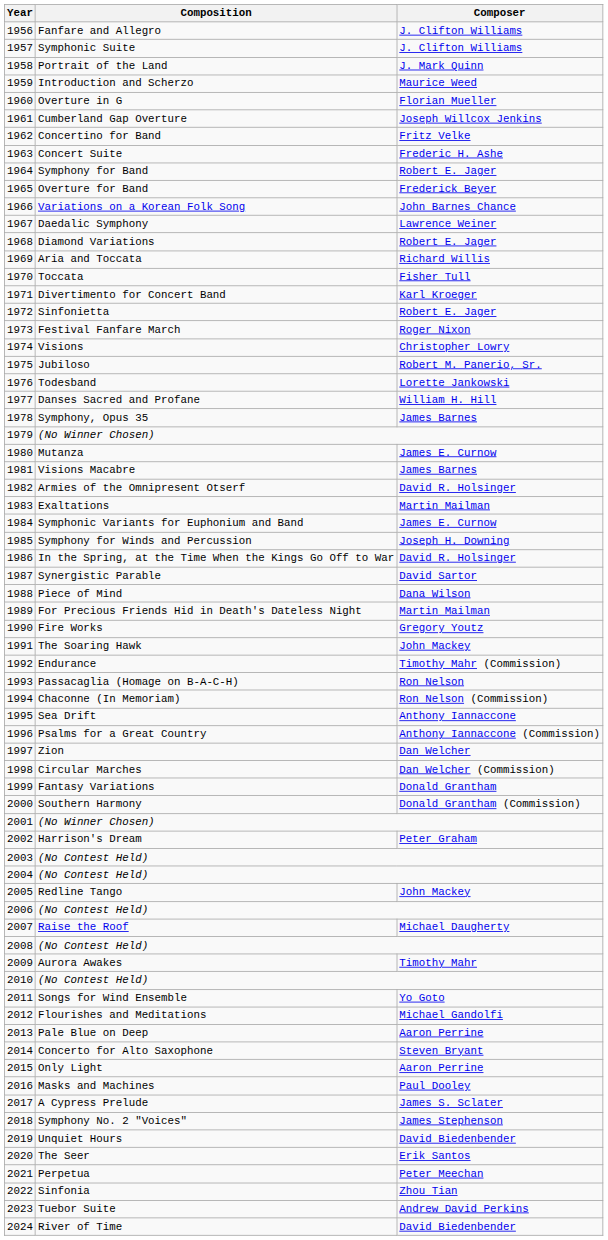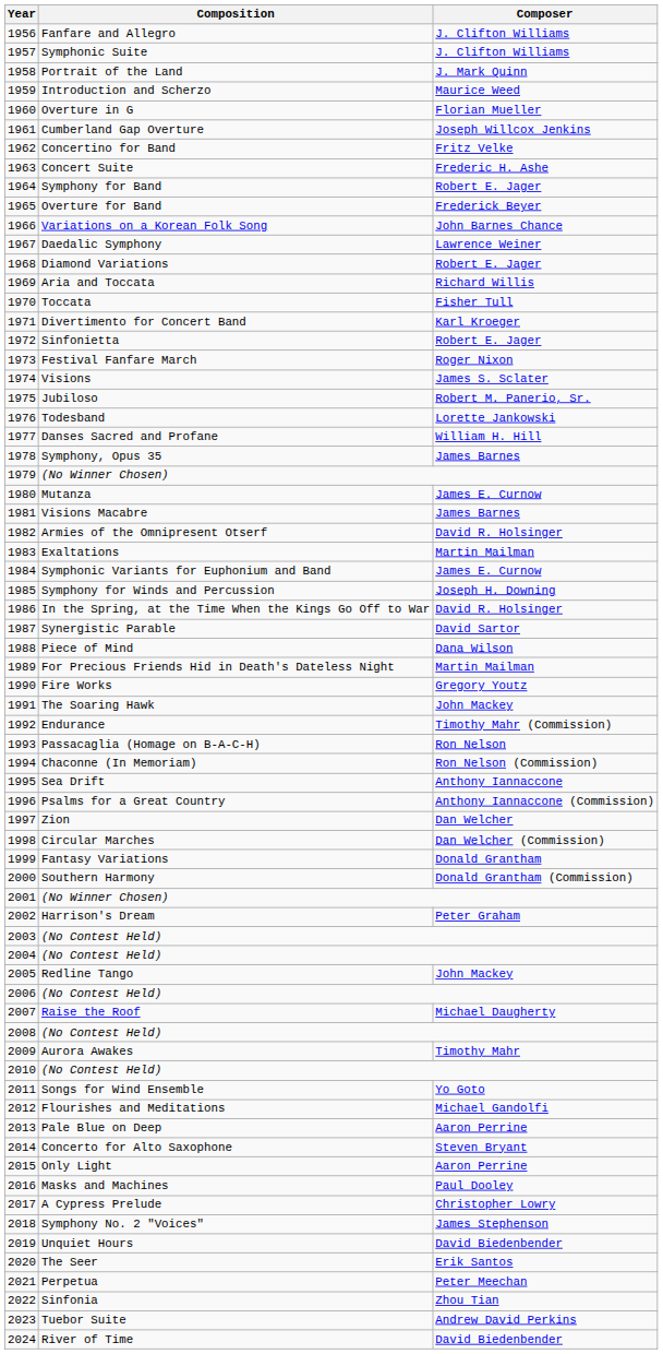Visions | Composer: Christopher Lowry -> James S. Sclater
A Cypress Prelude | Composer: James S. Sclater -> Christopher Lowry
